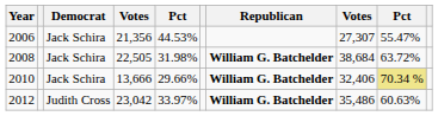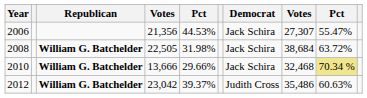columns swapped: Democrat <-> Republican
2010 | column 8: 32,406 -> 32,468
2012 | column 5: 33.97% -> 39.37%
